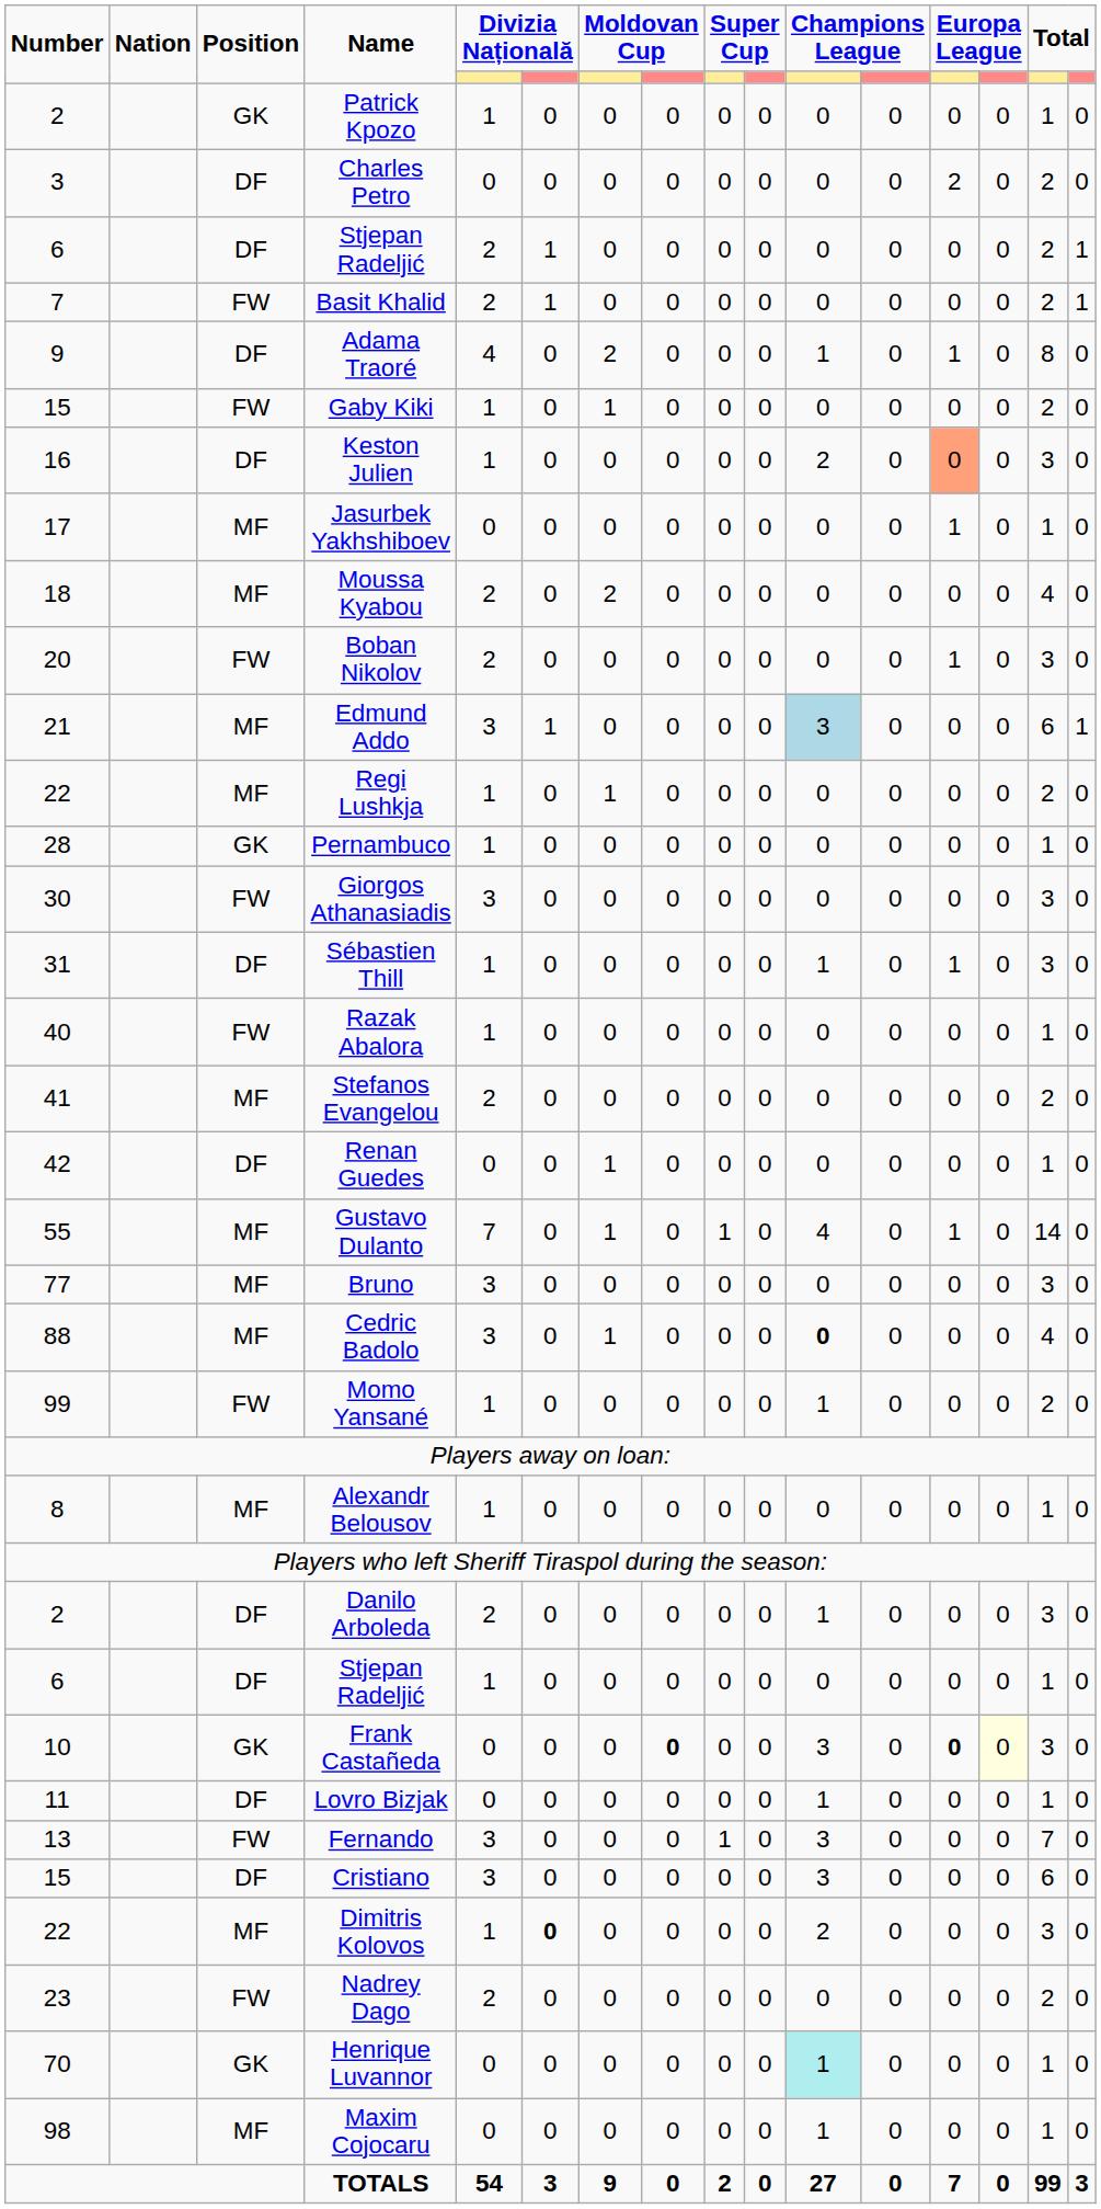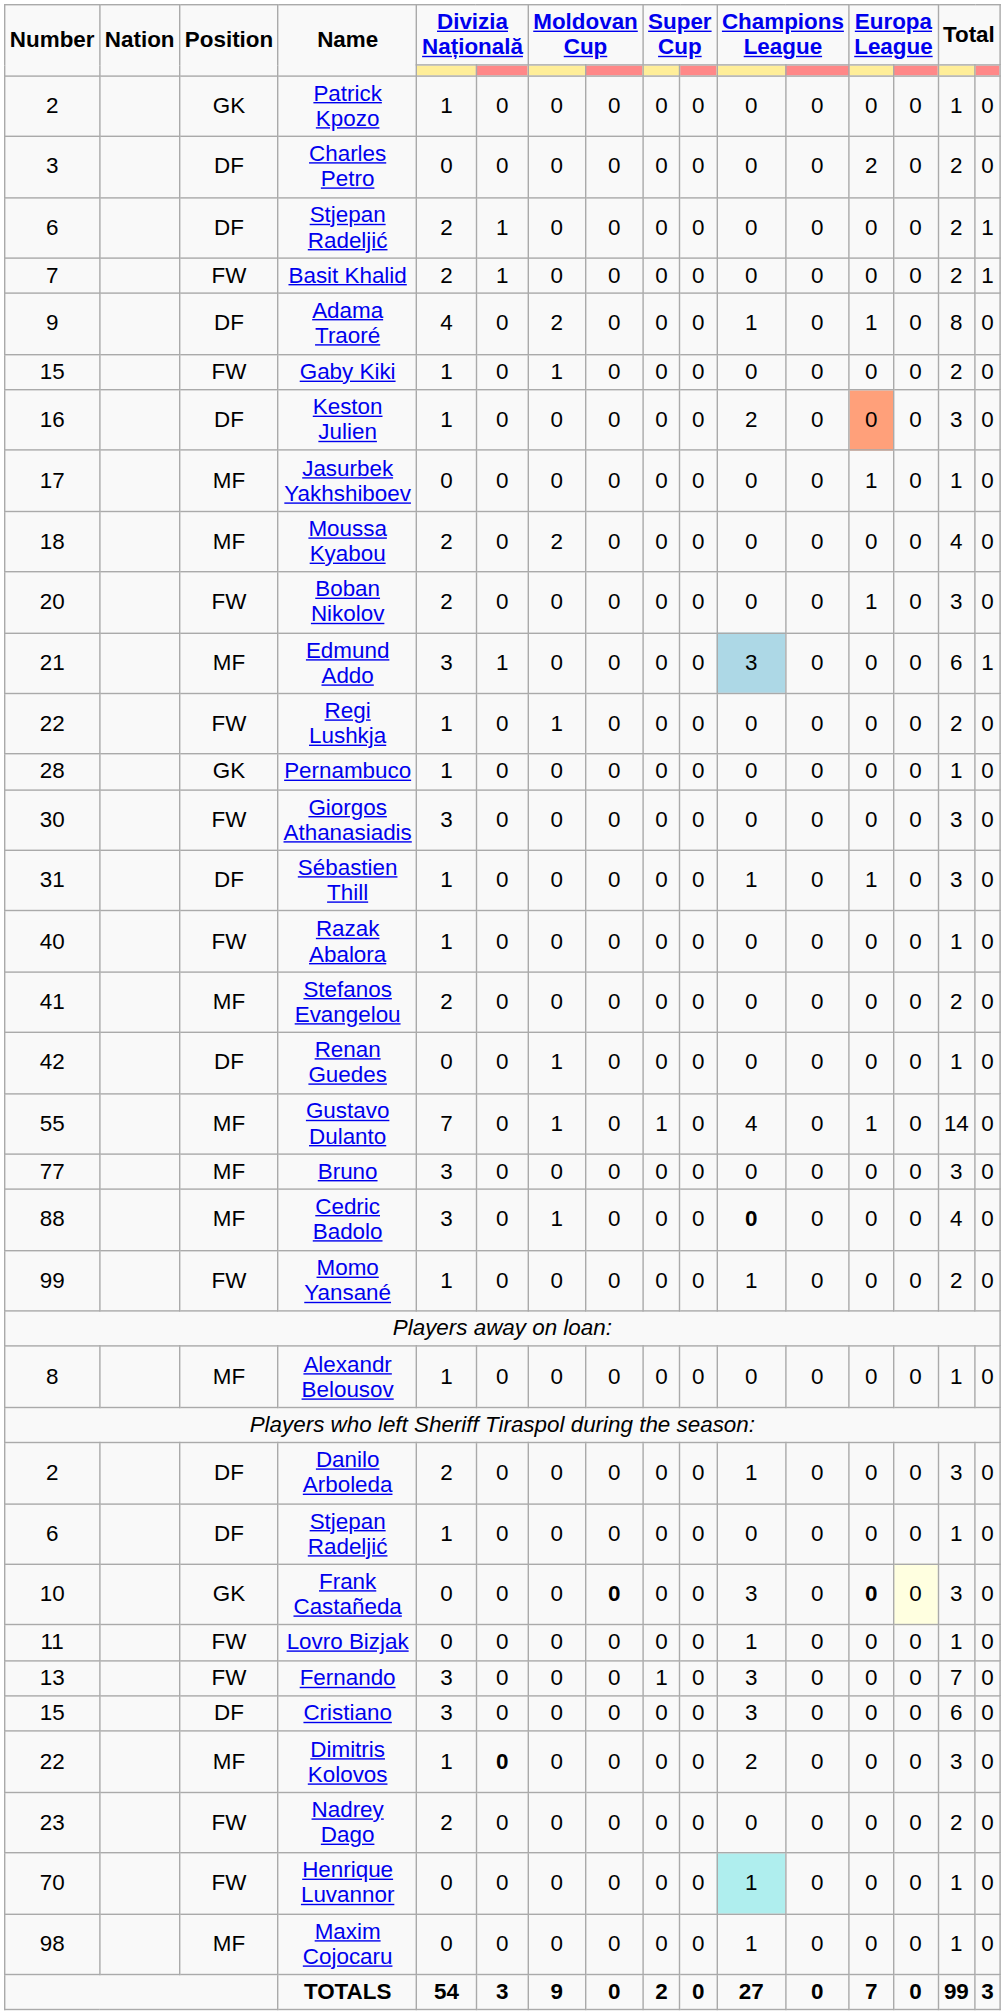Regi Lushkja | Position: MF -> FW
Lovro Bizjak | Position: DF -> FW
Henrique Luvannor | Position: GK -> FW
